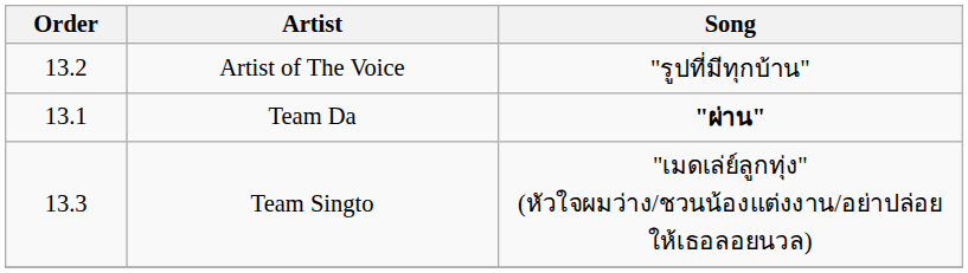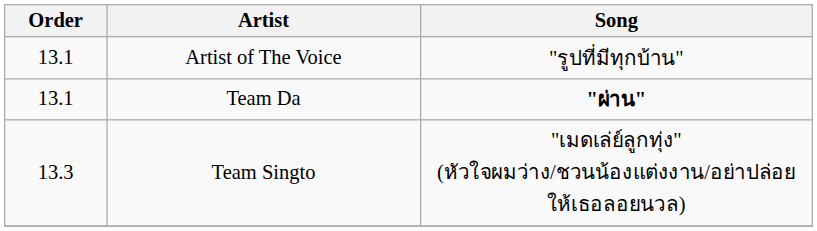Artist of The Voice | Order: 13.2 -> 13.1
